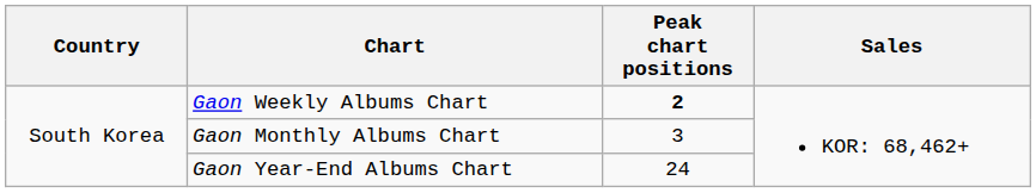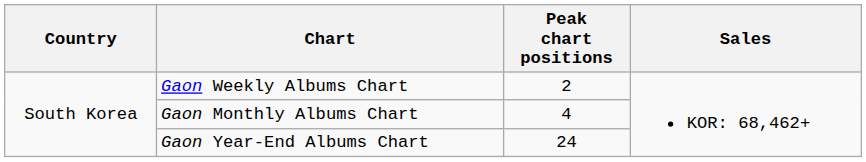Gaon Weekly Albums Chart | Peak chart positions: bold -> normal
Gaon Monthly Albums Chart | Peak chart positions: 3 -> 4
